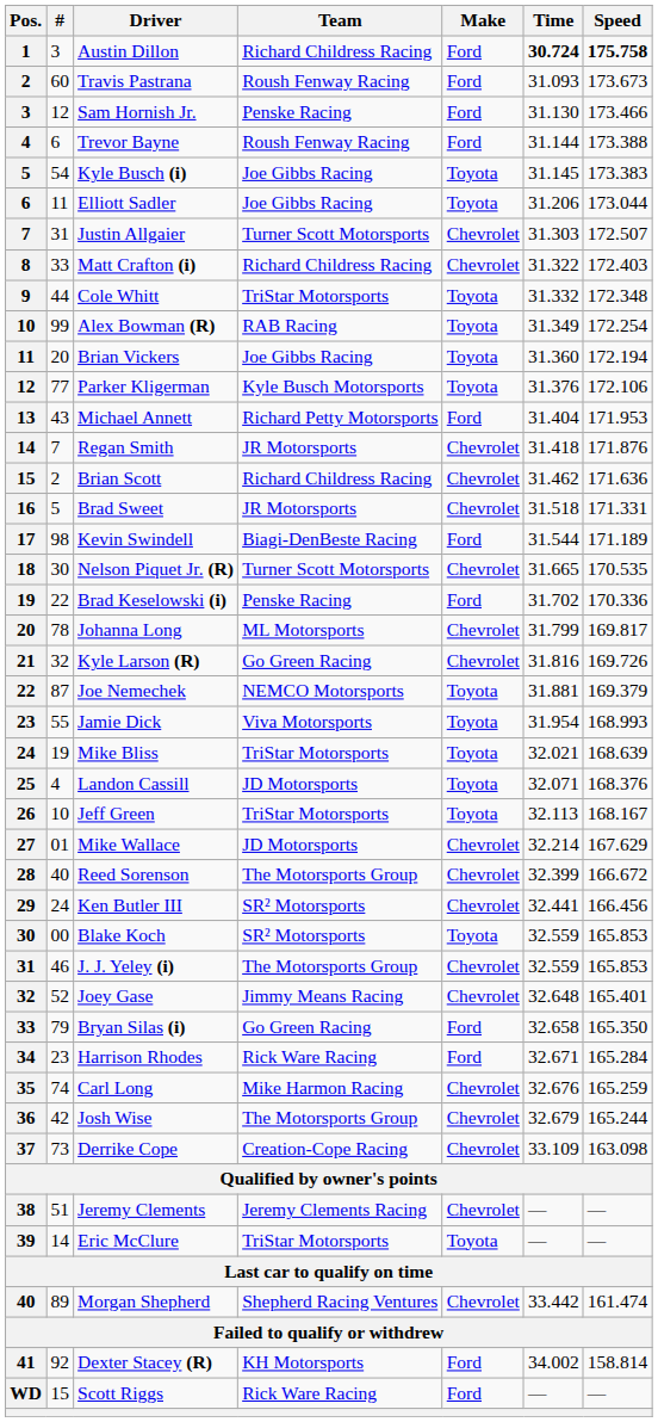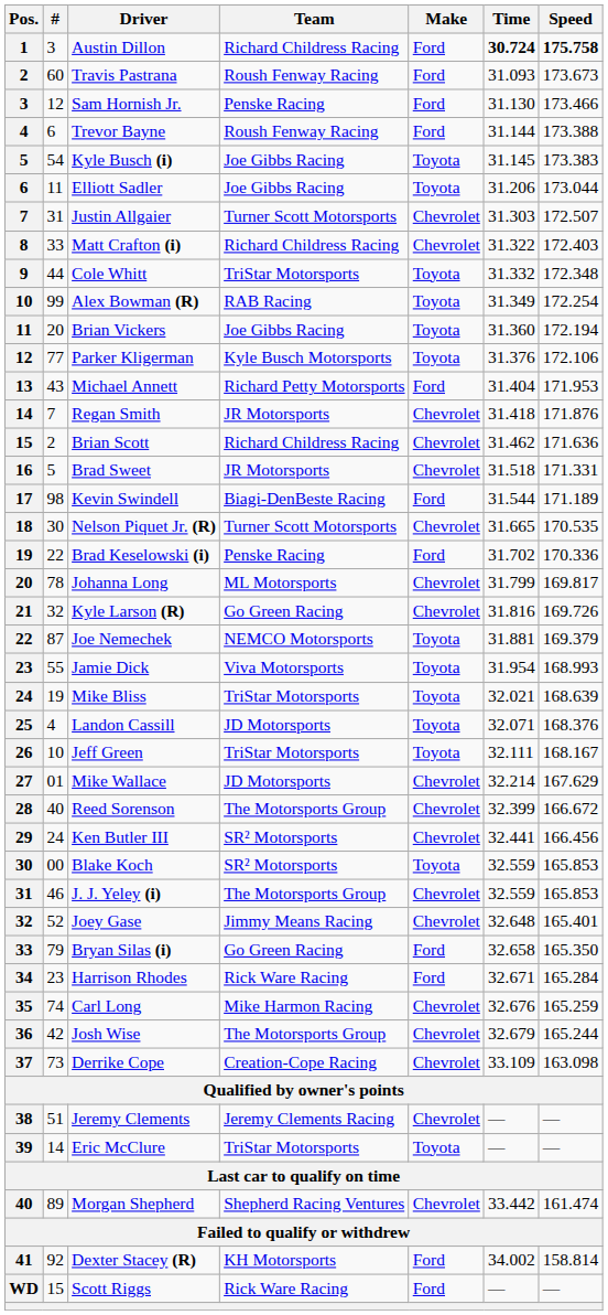Jeff Green | Time: 32.113 -> 32.111
